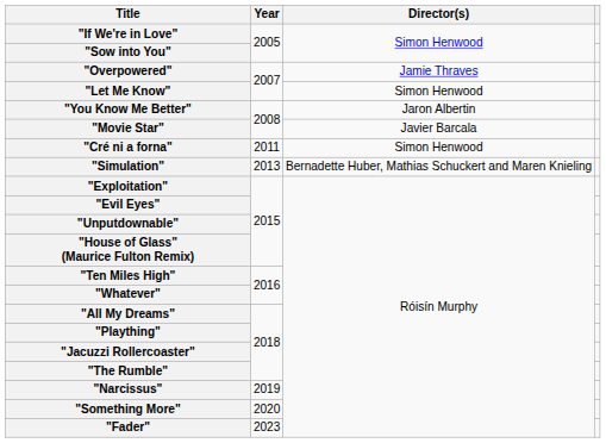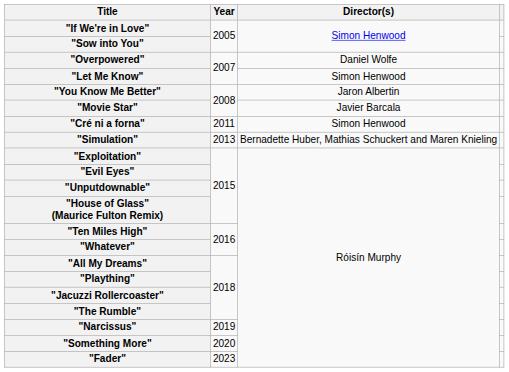"Overpowered" | Director(s): Jamie Thraves -> Daniel Wolfe
